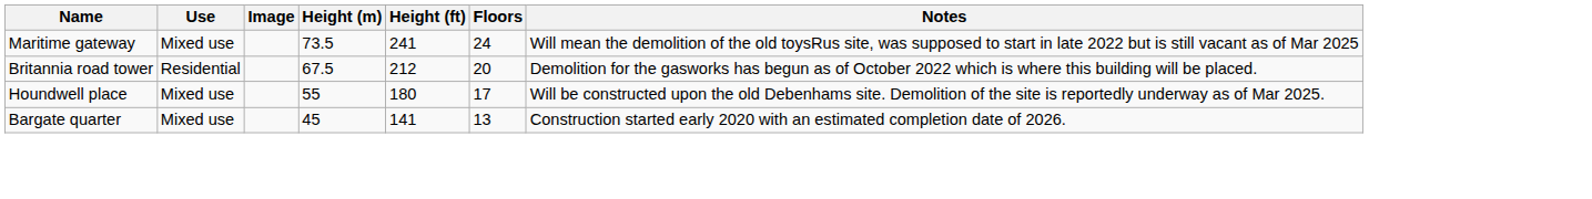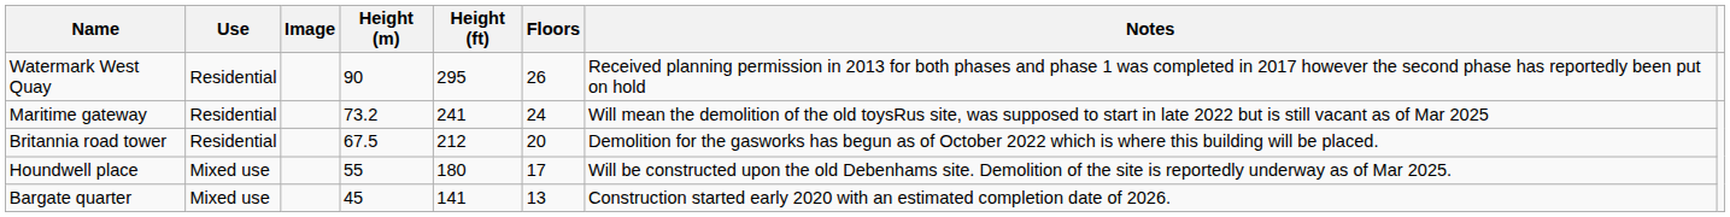+ row: Watermark West Quay | Residential | 90 | 295 | 26 | Received planning permission in 2013 for both phases and phase 1 was completed in 2017 however the second phase has reportedly been put on hold
Maritime gateway | Use: Mixed use -> Residential
Maritime gateway | Height (m): 73.5 -> 73.2
